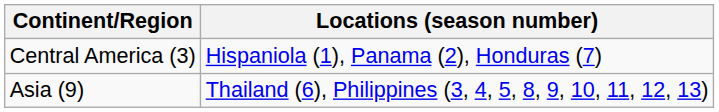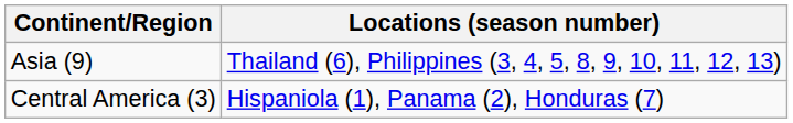rows swapped: Asia (9) <-> Central America (3)
